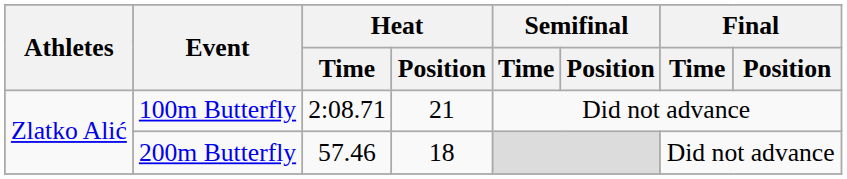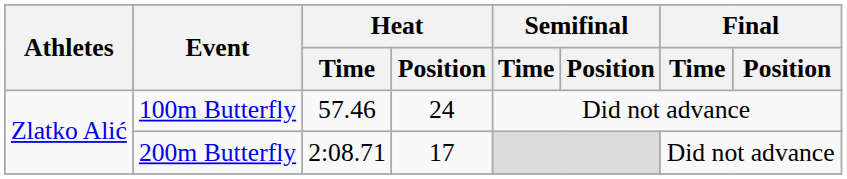100m Butterfly | Heat / Time: 2:08.71 -> 57.46
100m Butterfly | Heat / Position: 21 -> 24
200m Butterfly | Heat / Time: 57.46 -> 2:08.71
200m Butterfly | Heat / Position: 18 -> 17
